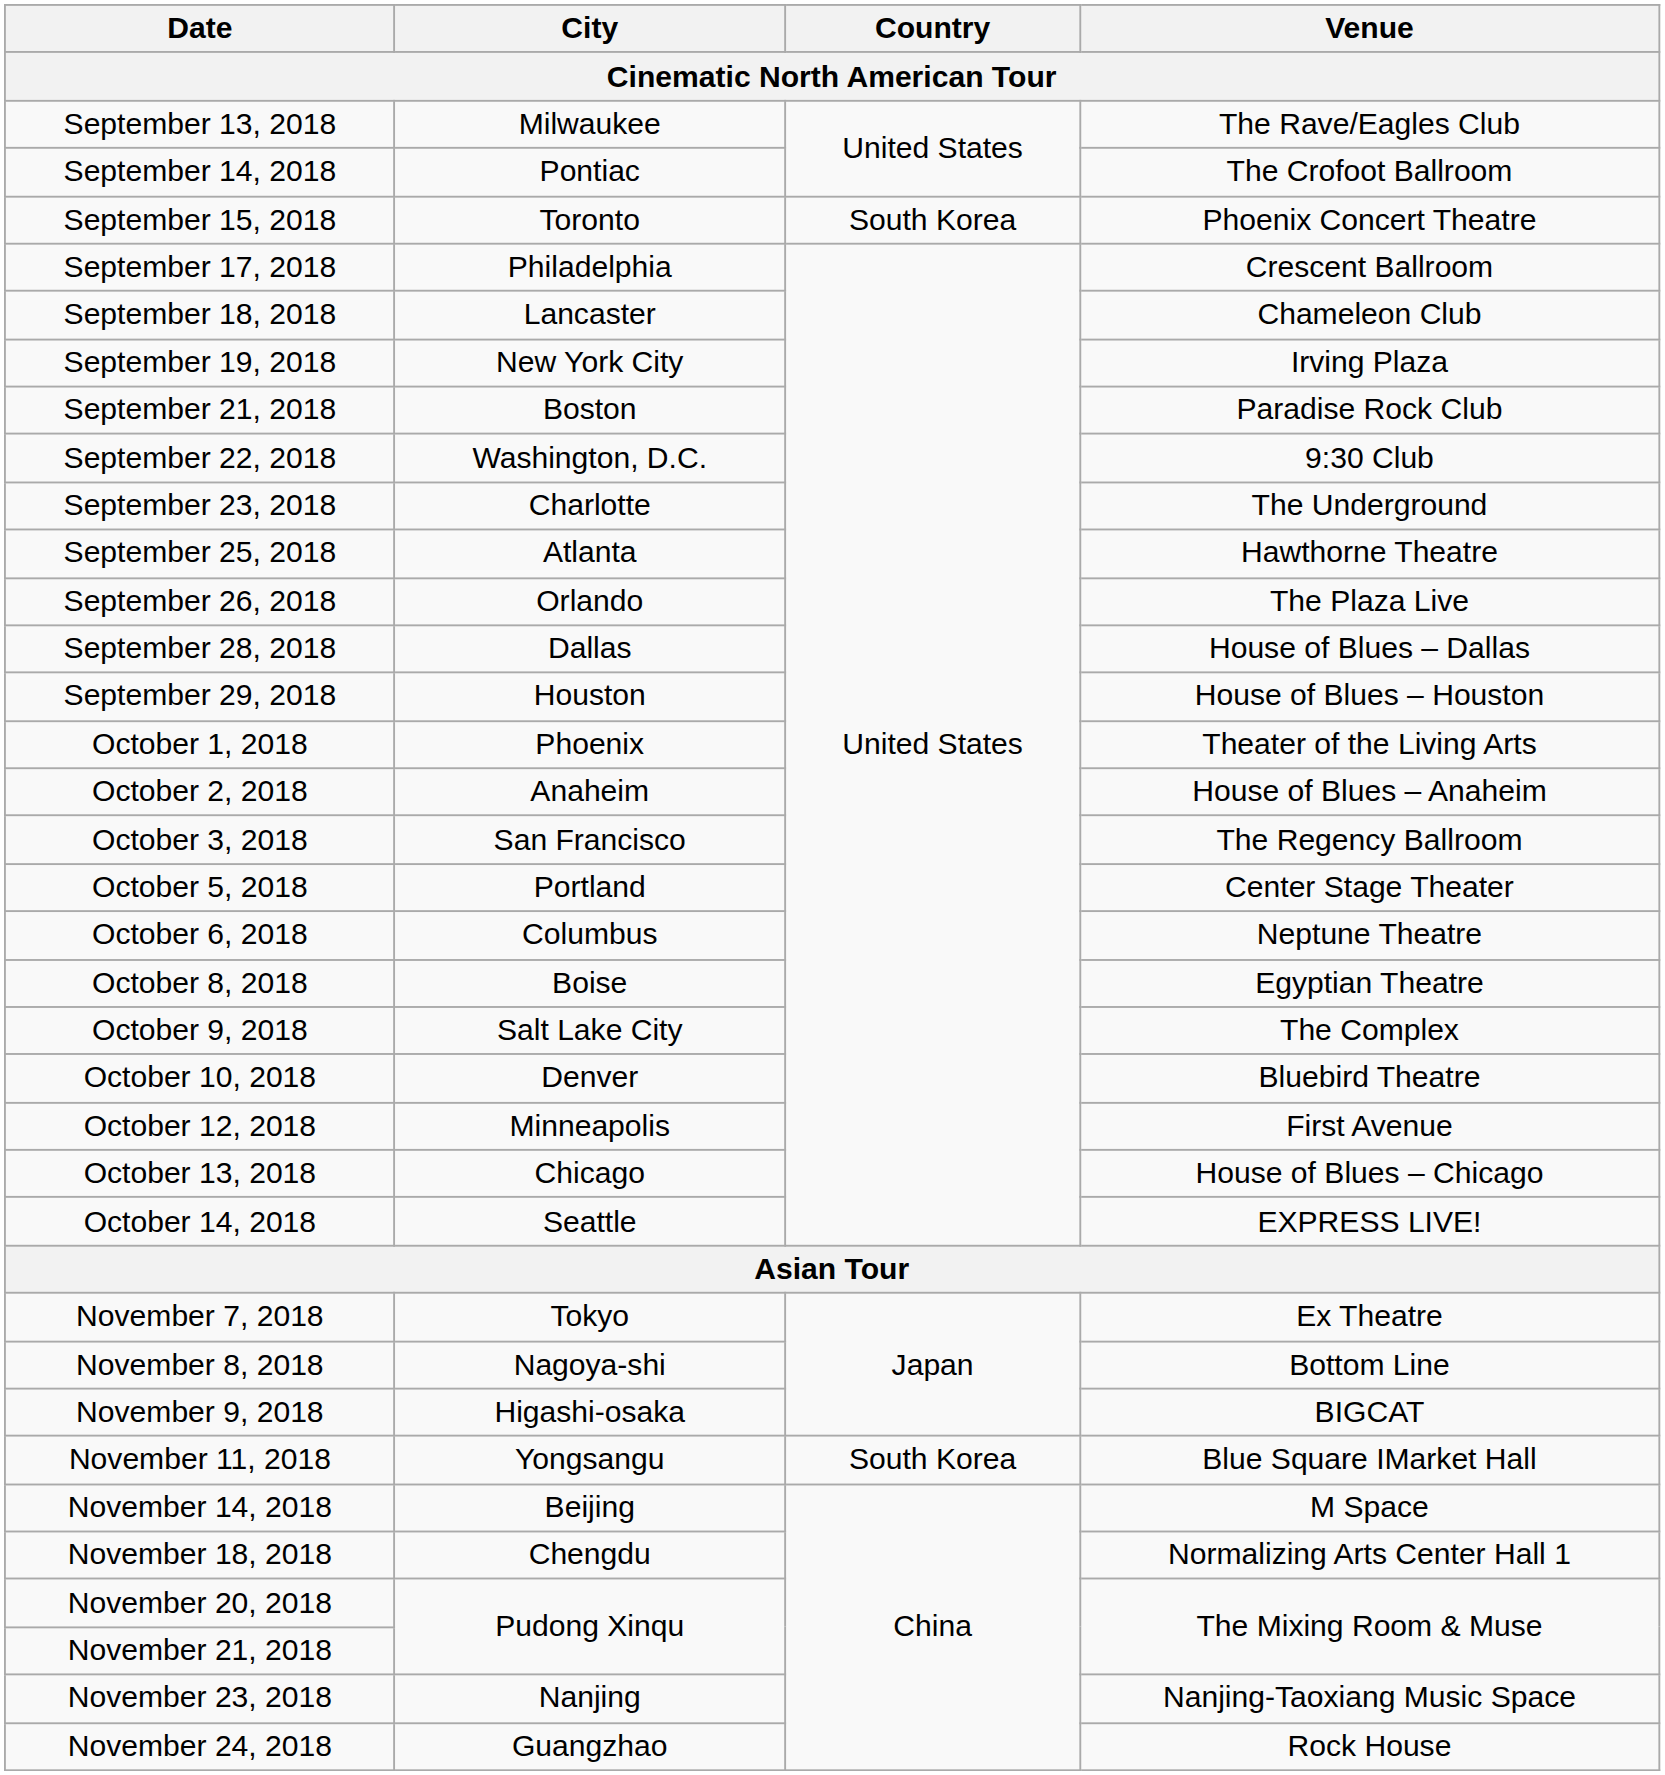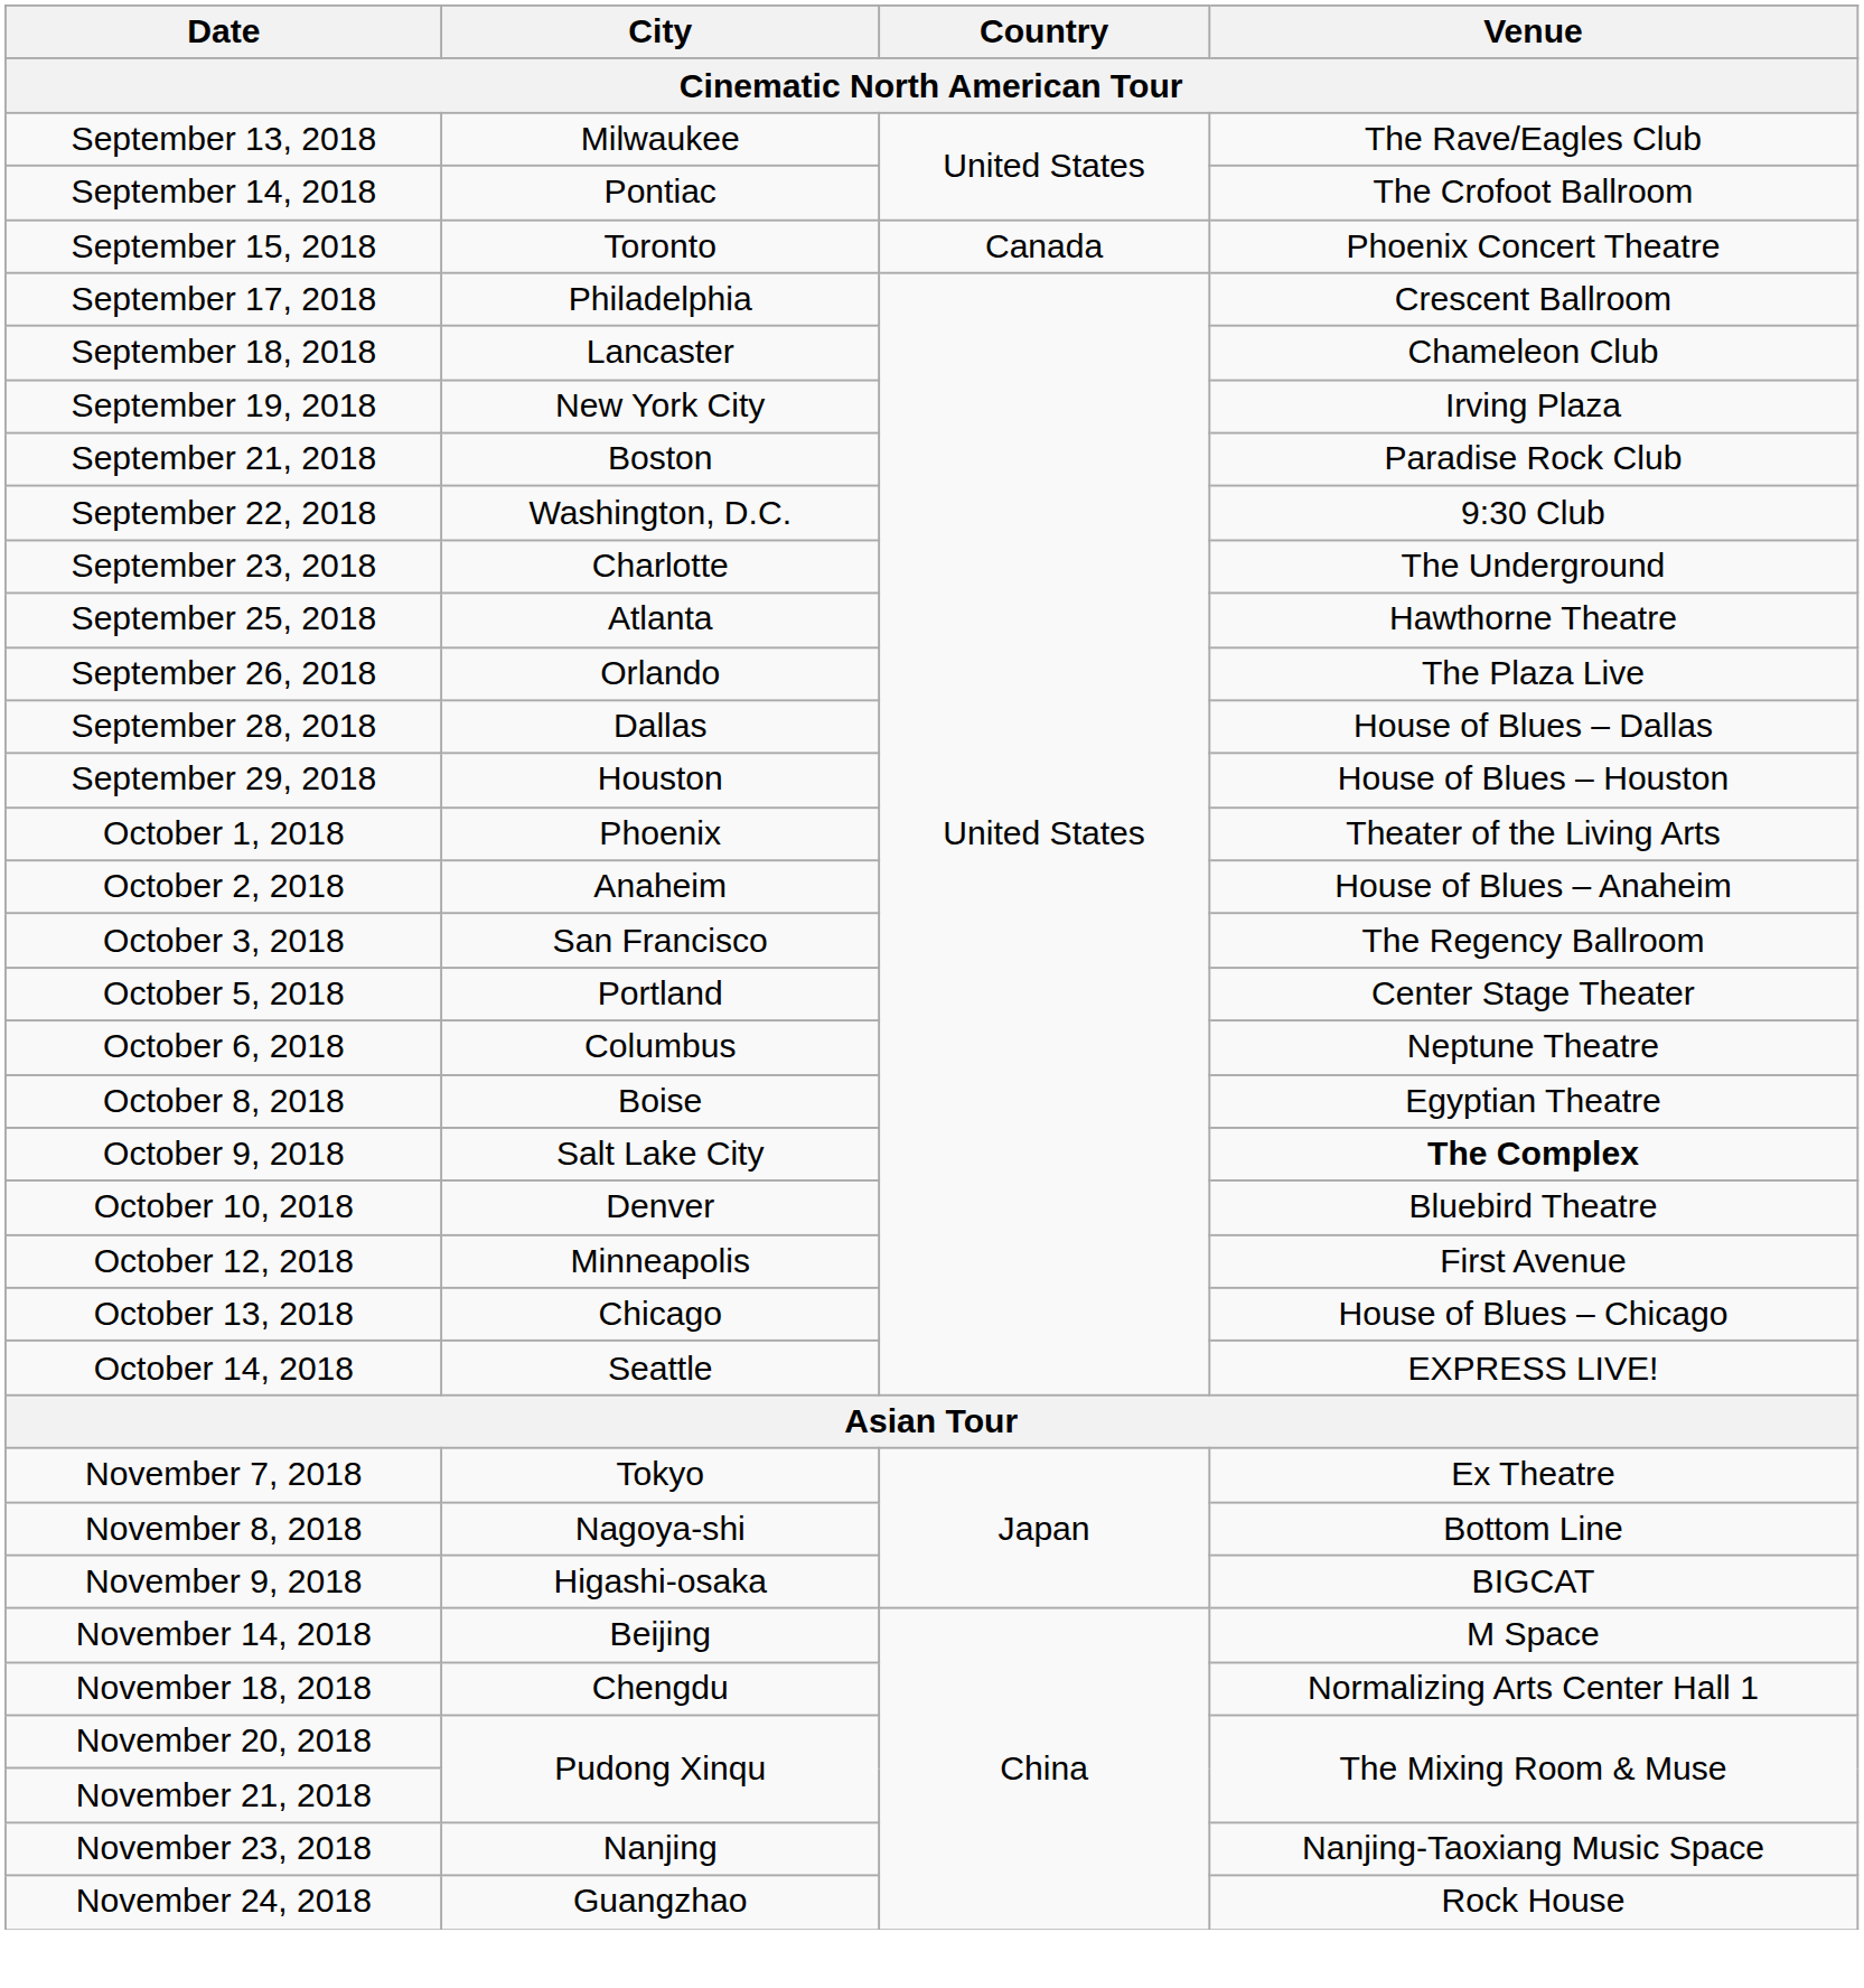September 15, 2018 | Country: South Korea -> Canada
October 9, 2018 | Venue: normal -> bold
- row: November 11, 2018 | Yongsangu | South Korea | Blue Square IMarket Hall
